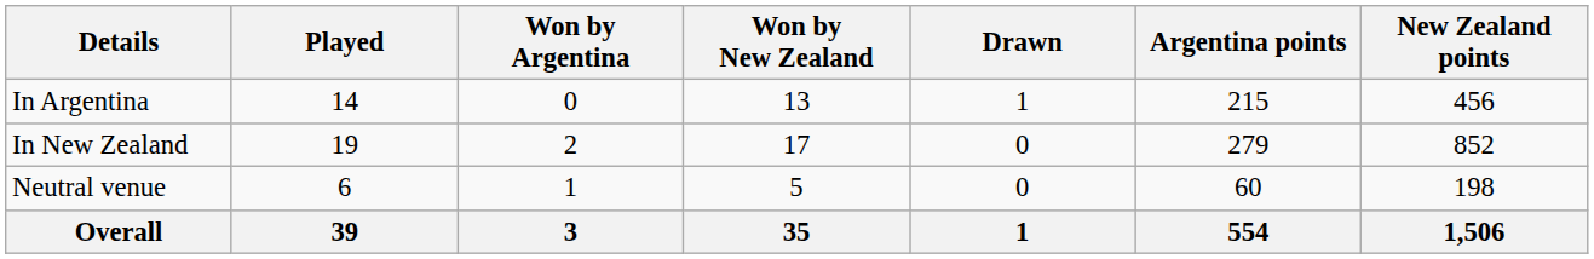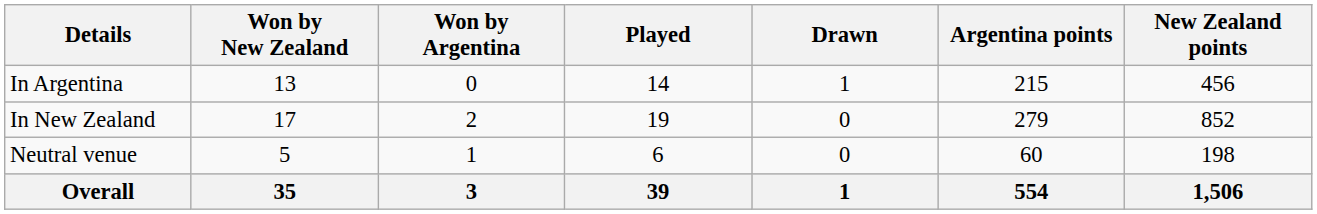columns swapped: Played <-> Won by New Zealand
